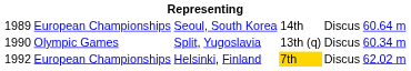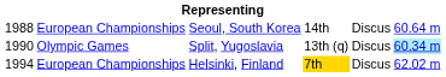Seoul, South Korea | column 1: 1989 -> 1988
Split, Yugoslavia | column 6: no background -> paleturquoise background
Helsinki, Finland | column 1: 1992 -> 1994
